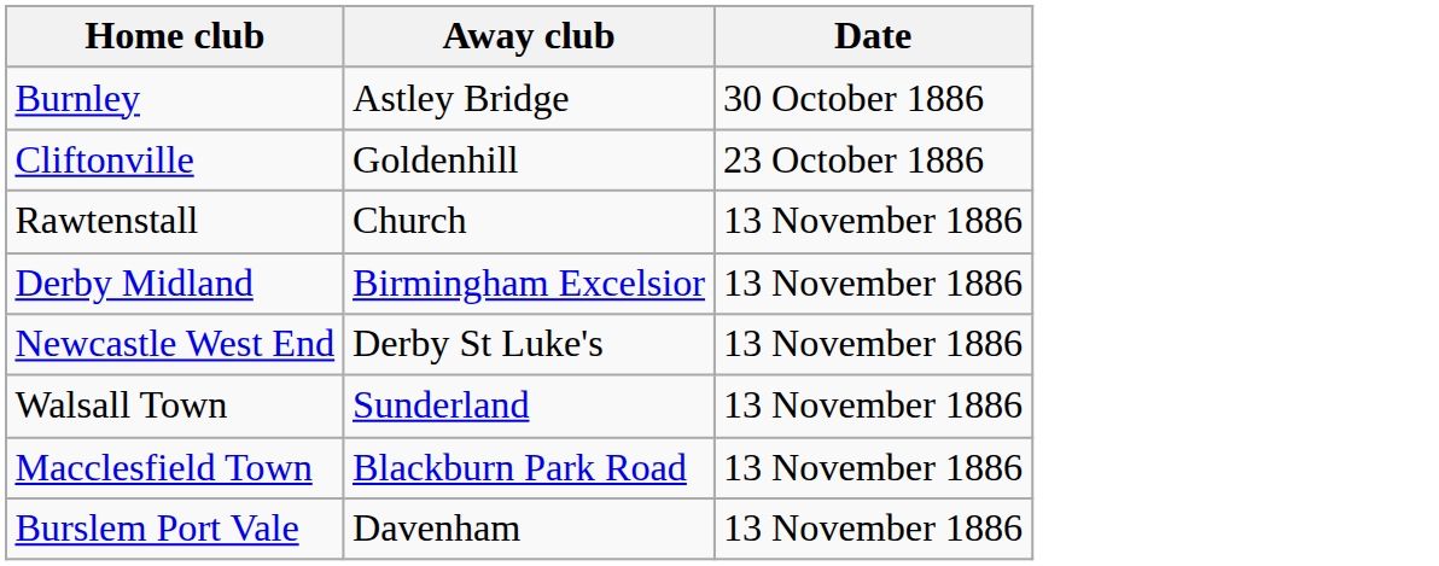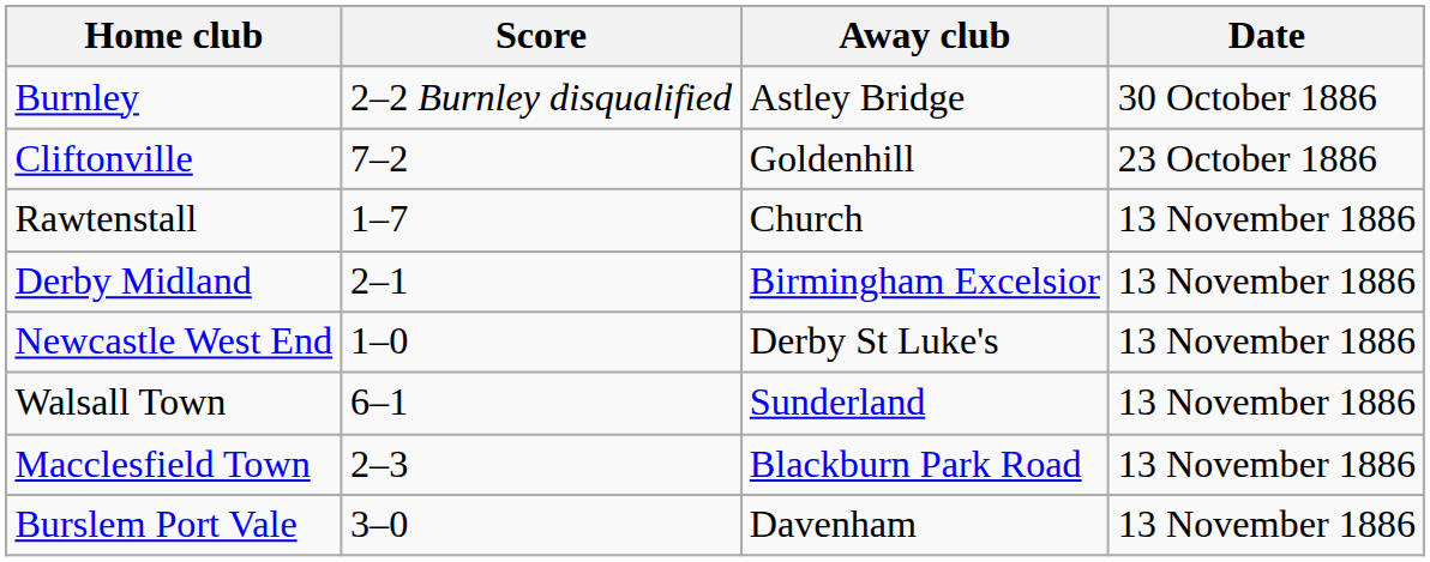+ column: Score | 2–2 Burnley disqualified | 7–2 | 1–7 | 2–1 | 1–0 | 6–1 | 2–3 | 3–0
